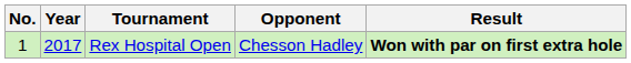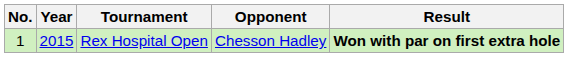Rex Hospital Open | Year: 2017 -> 2015
